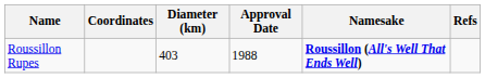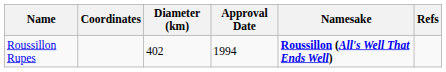Roussillon Rupes | Diameter (km): 403 -> 402
Roussillon Rupes | Approval Date: 1988 -> 1994
